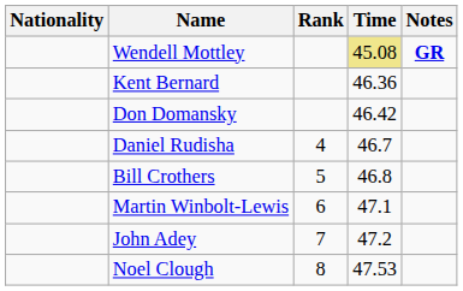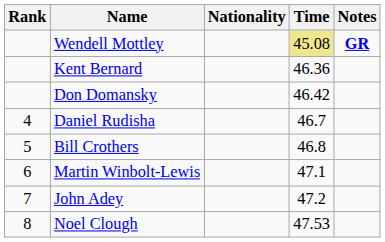columns swapped: Rank <-> Nationality
